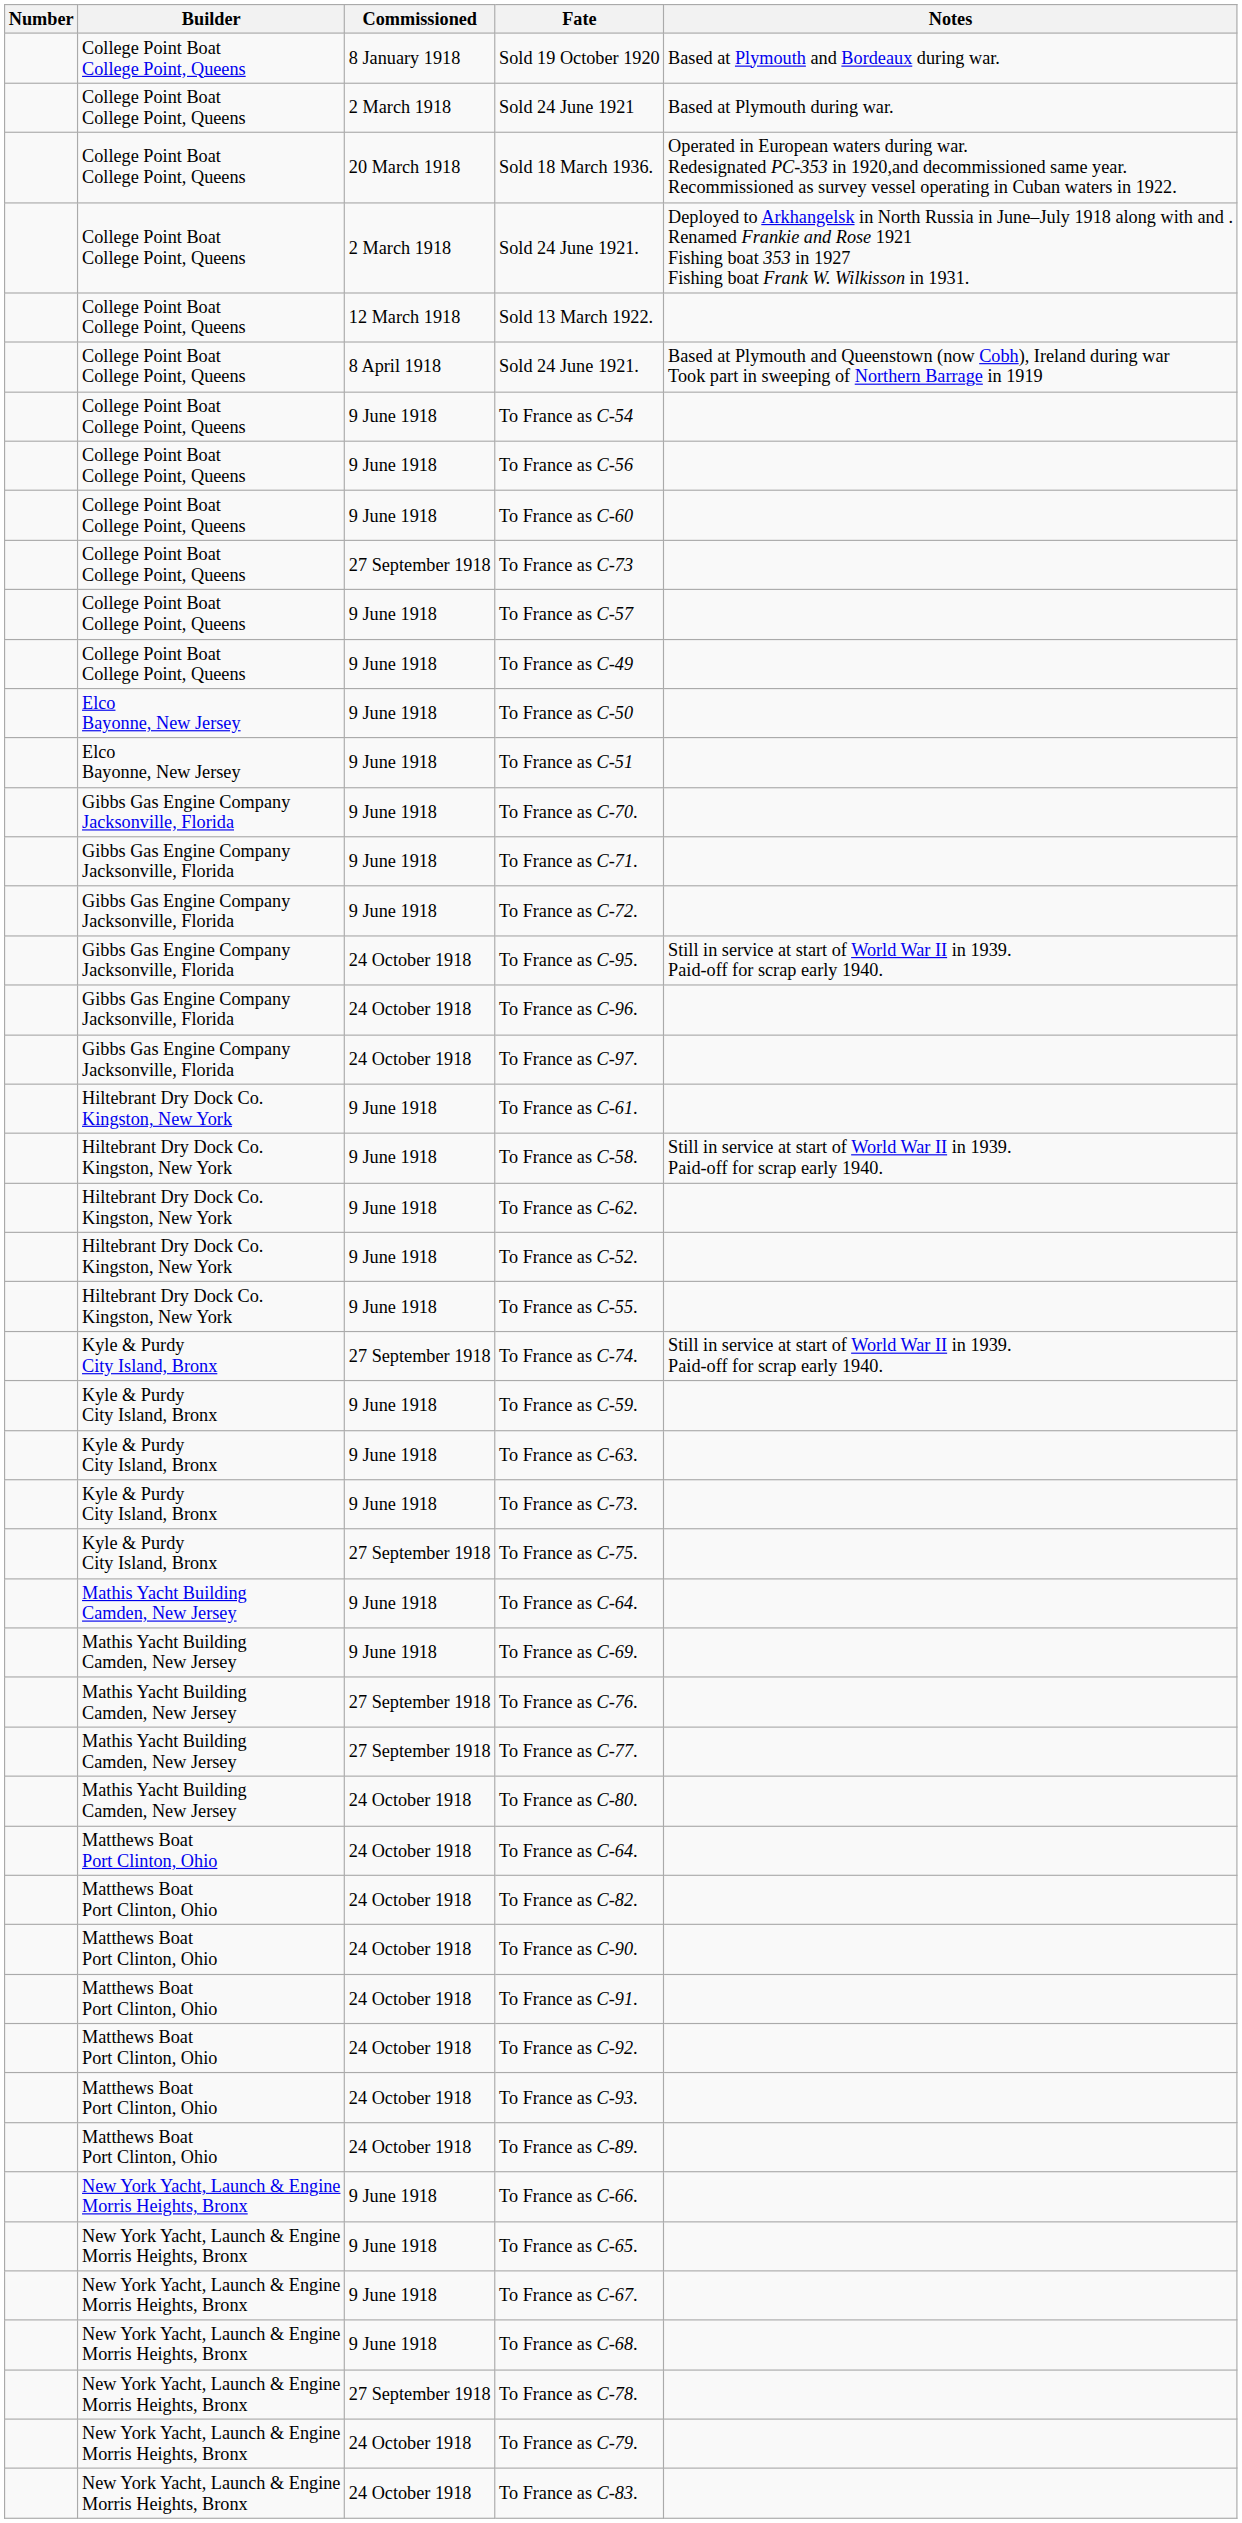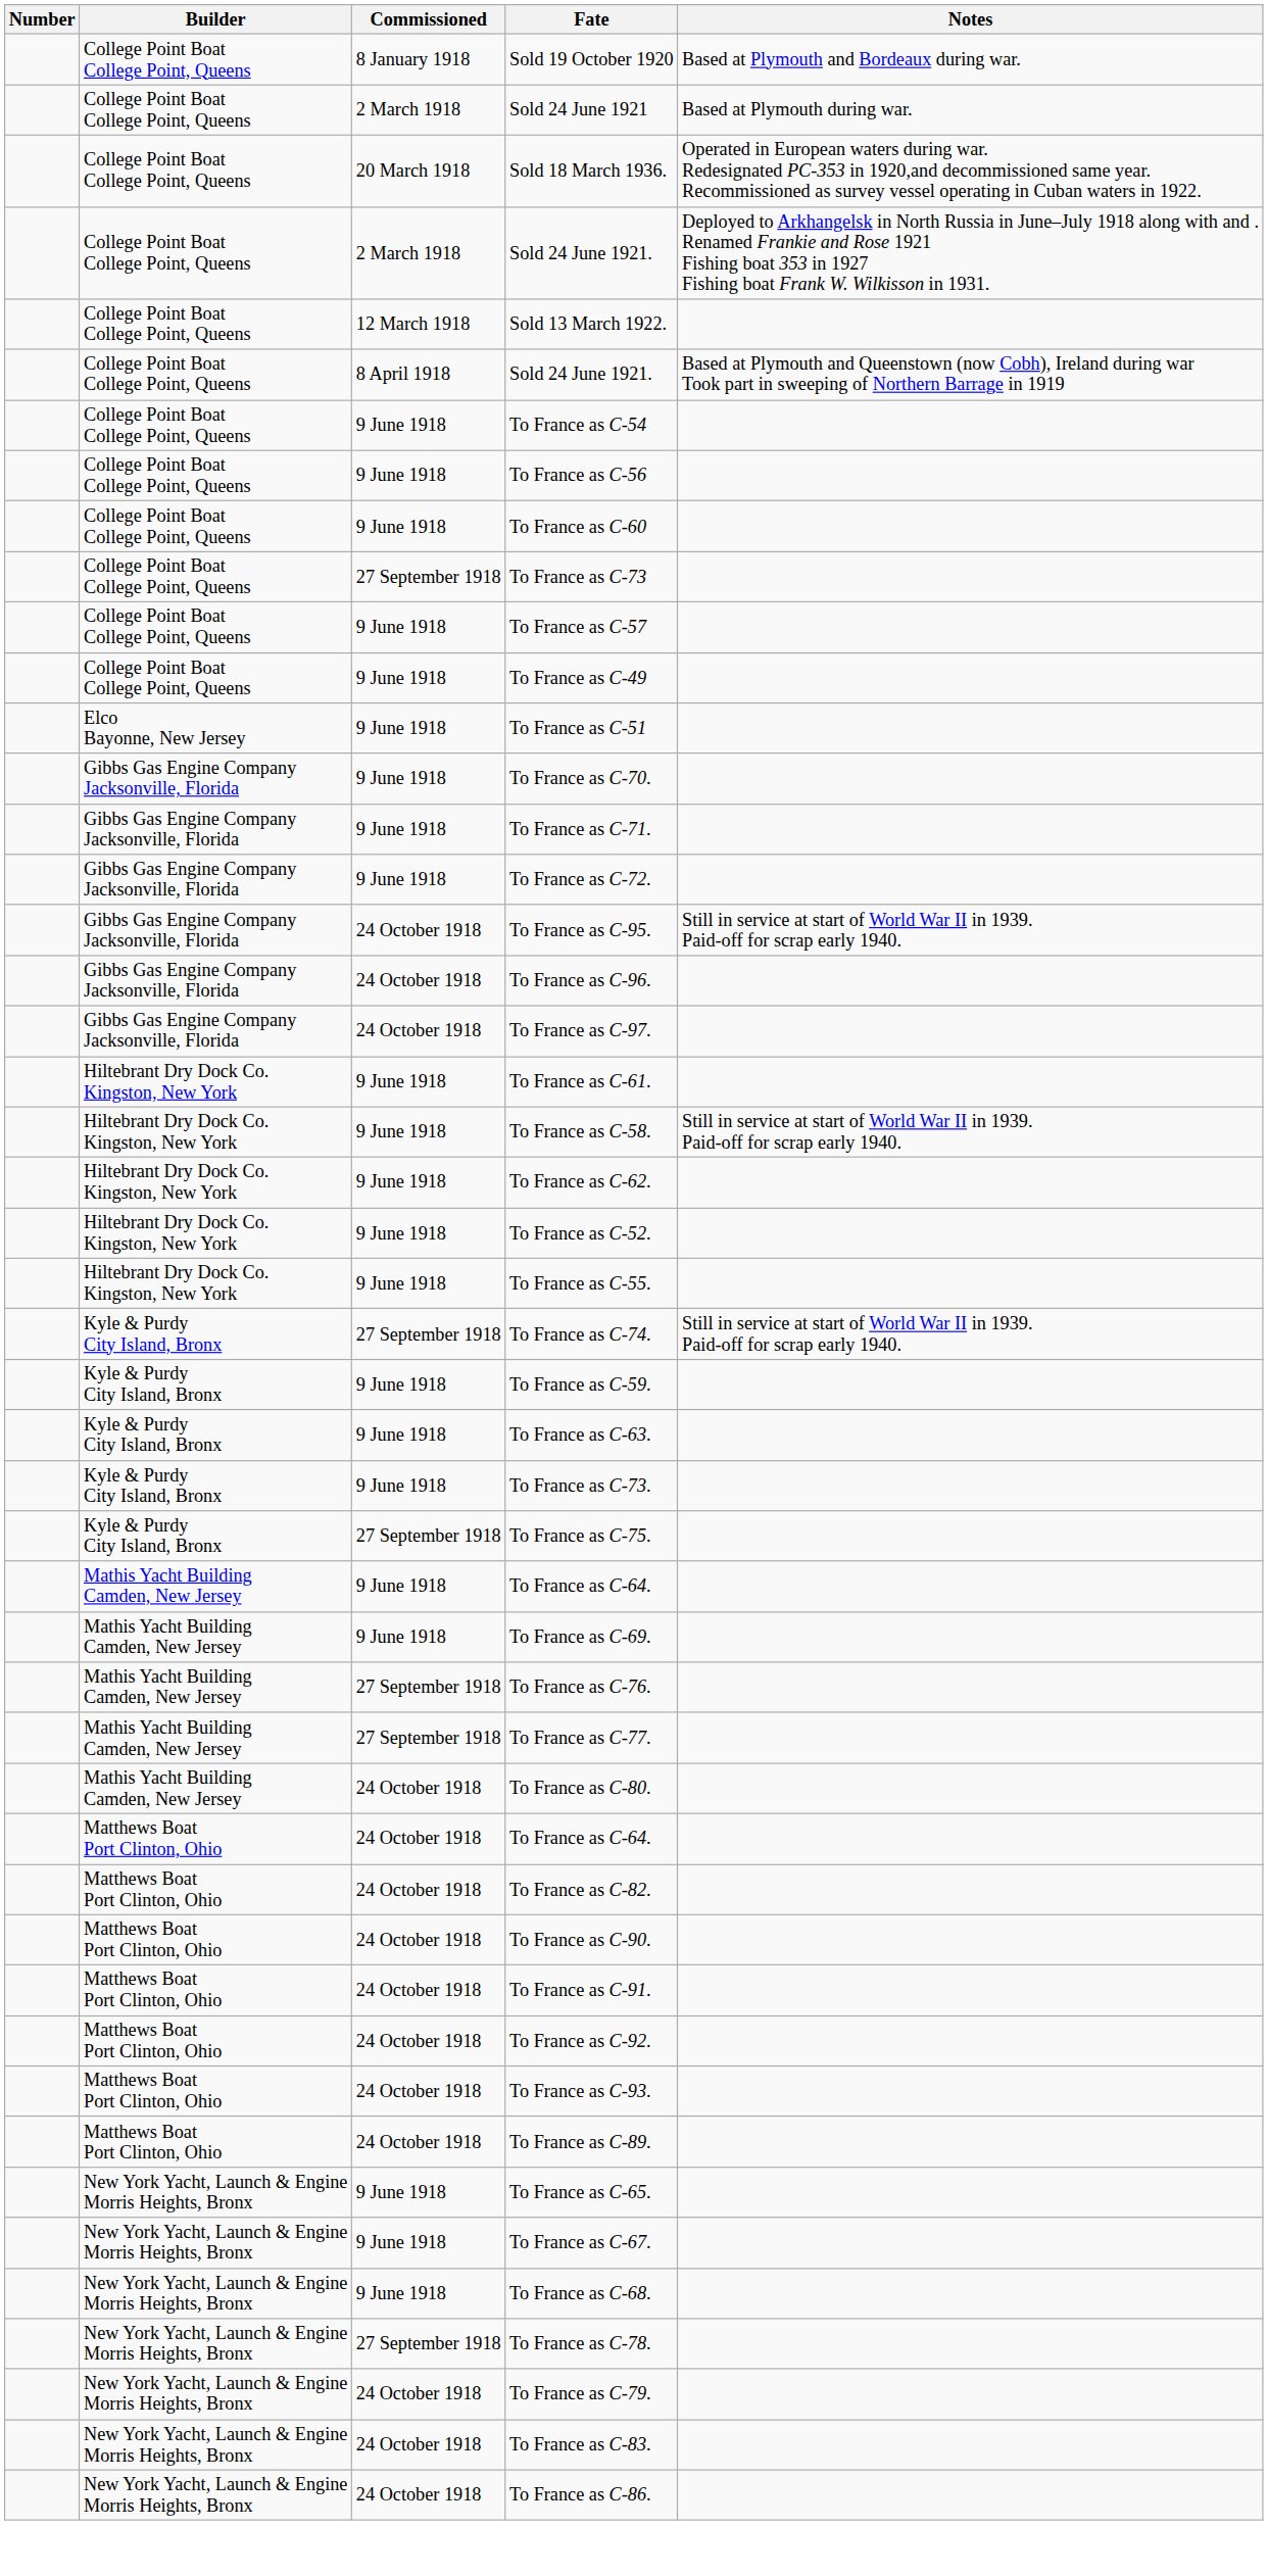- row: Elco Bayonne, New Jersey | 9 June 1918 | To France as C-50
- row: New York Yacht, Launch & Engine Morris Heights, Bronx | 9 June 1918 | To France as C-66.
+ row: New York Yacht, Launch & Engine Morris Heights, Bronx | 24 October 1918 | To France as C-86.
